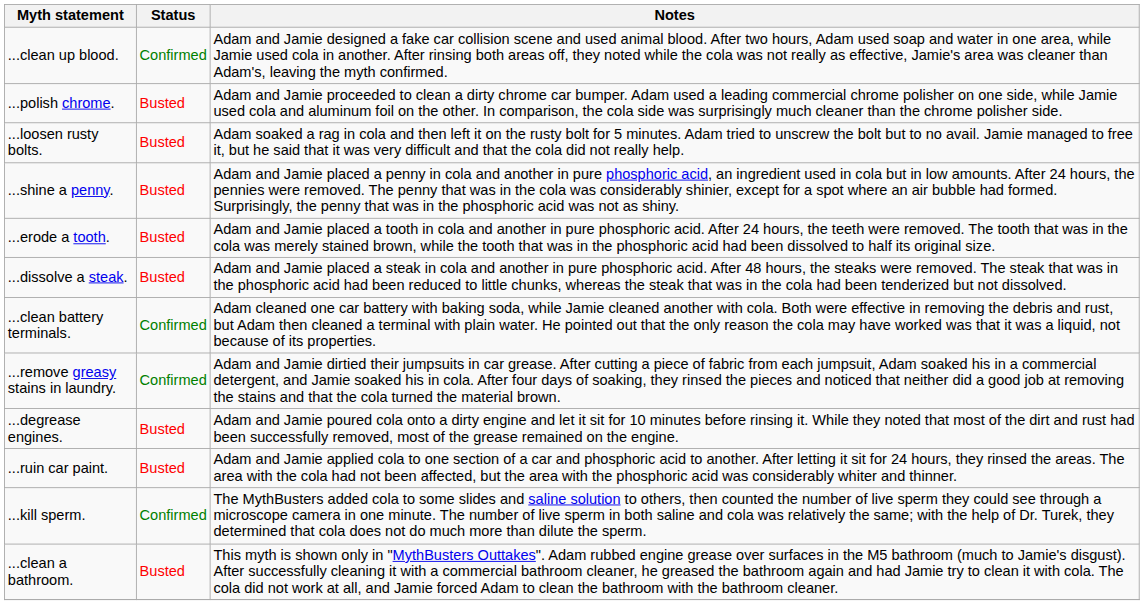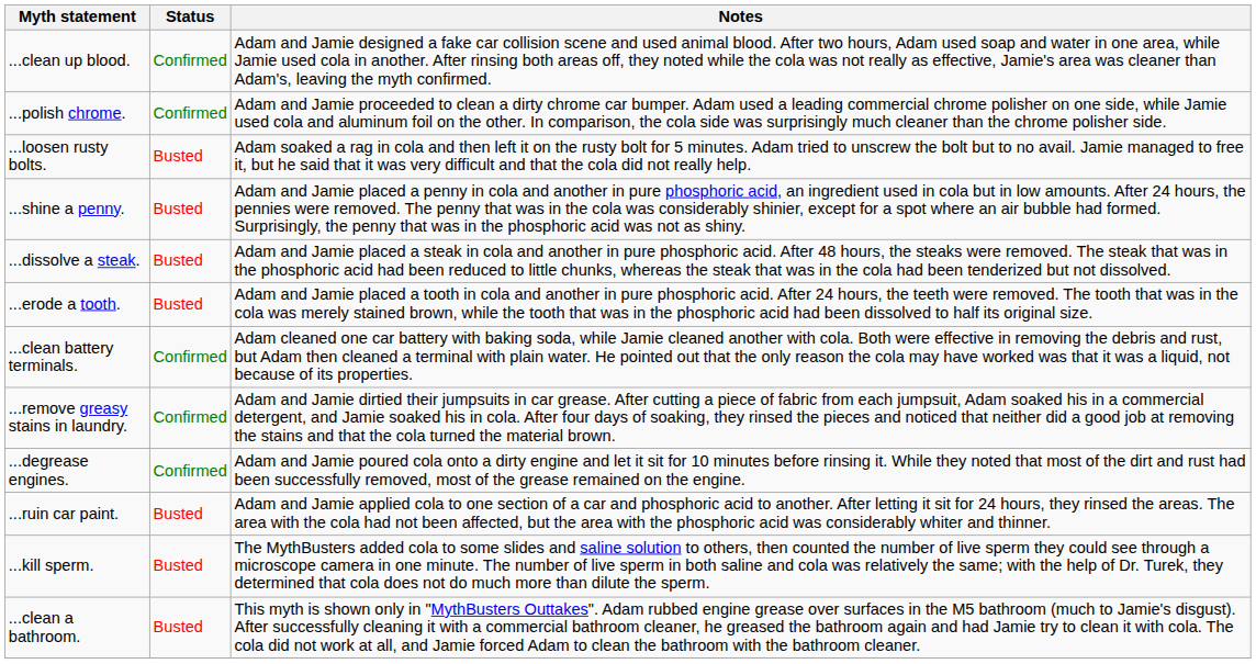...polish chrome. | Status: Busted -> Confirmed
rows swapped: ...erode a tooth. <-> ...dissolve a steak.
...degrease engines. | Status: Busted -> Confirmed
...kill sperm. | Status: Confirmed -> Busted
